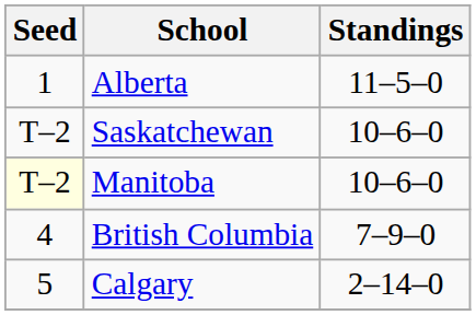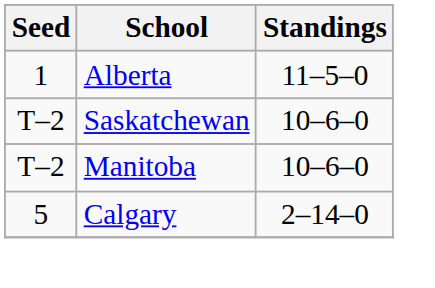Manitoba | Seed: lightyellow background -> no background
- row: 4 | British Columbia | 7–9–0
